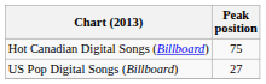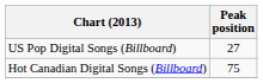rows swapped: Hot Canadian Digital Songs (Billboard) <-> US Pop Digital Songs (Billboard)
